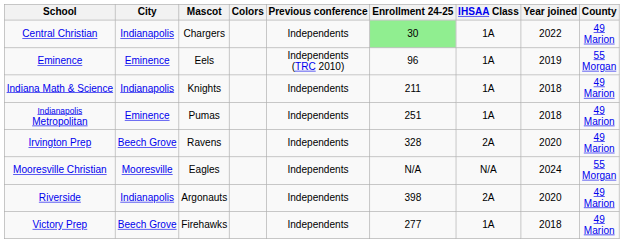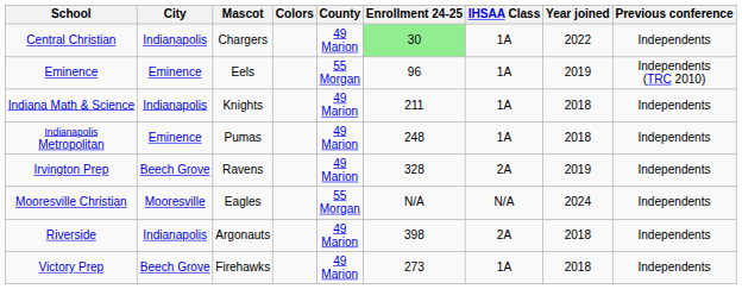columns swapped: County <-> Previous conference
Indianapolis Metropolitan | Enrollment 24-25: 251 -> 248
Irvington Prep | Year joined: 2020 -> 2019
Riverside | Year joined: 2020 -> 2018
Victory Prep | Enrollment 24-25: 277 -> 273
